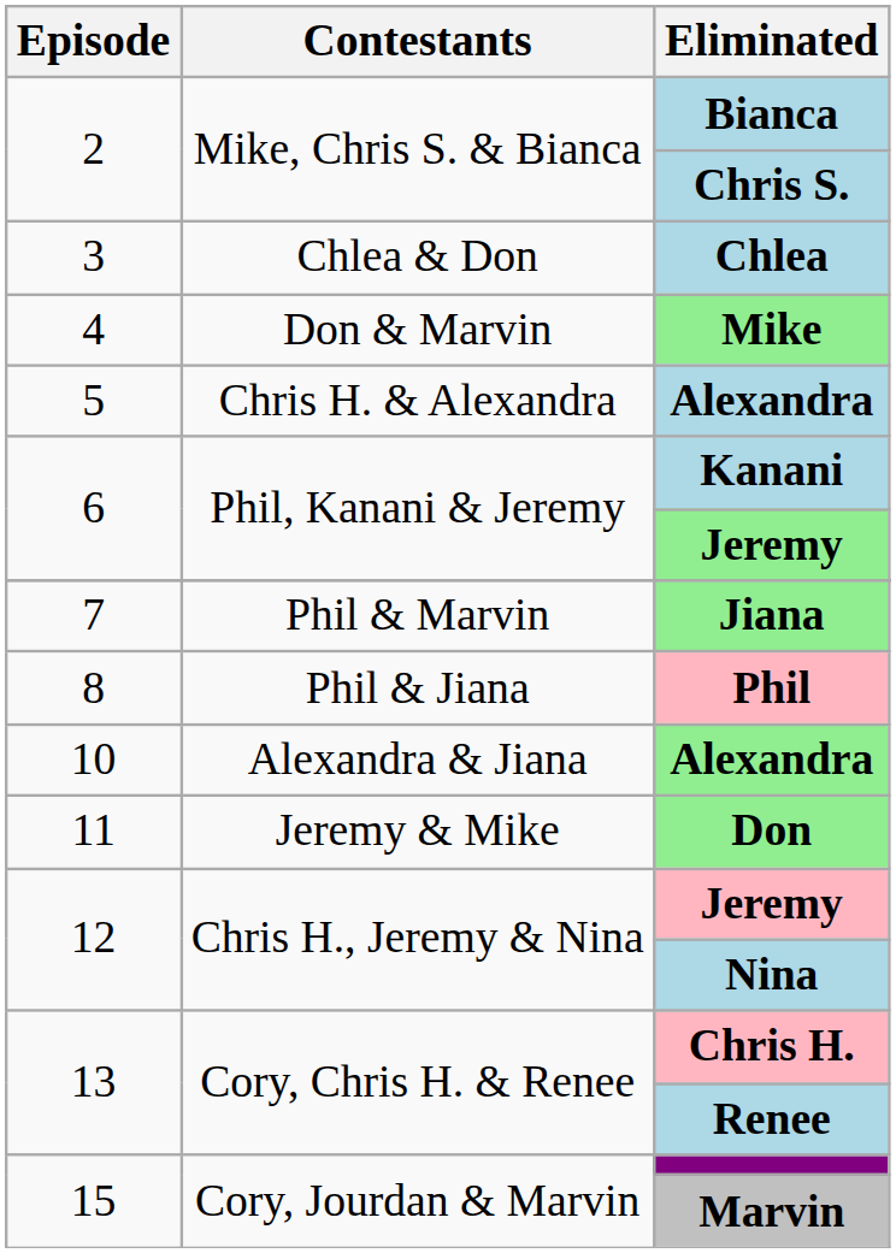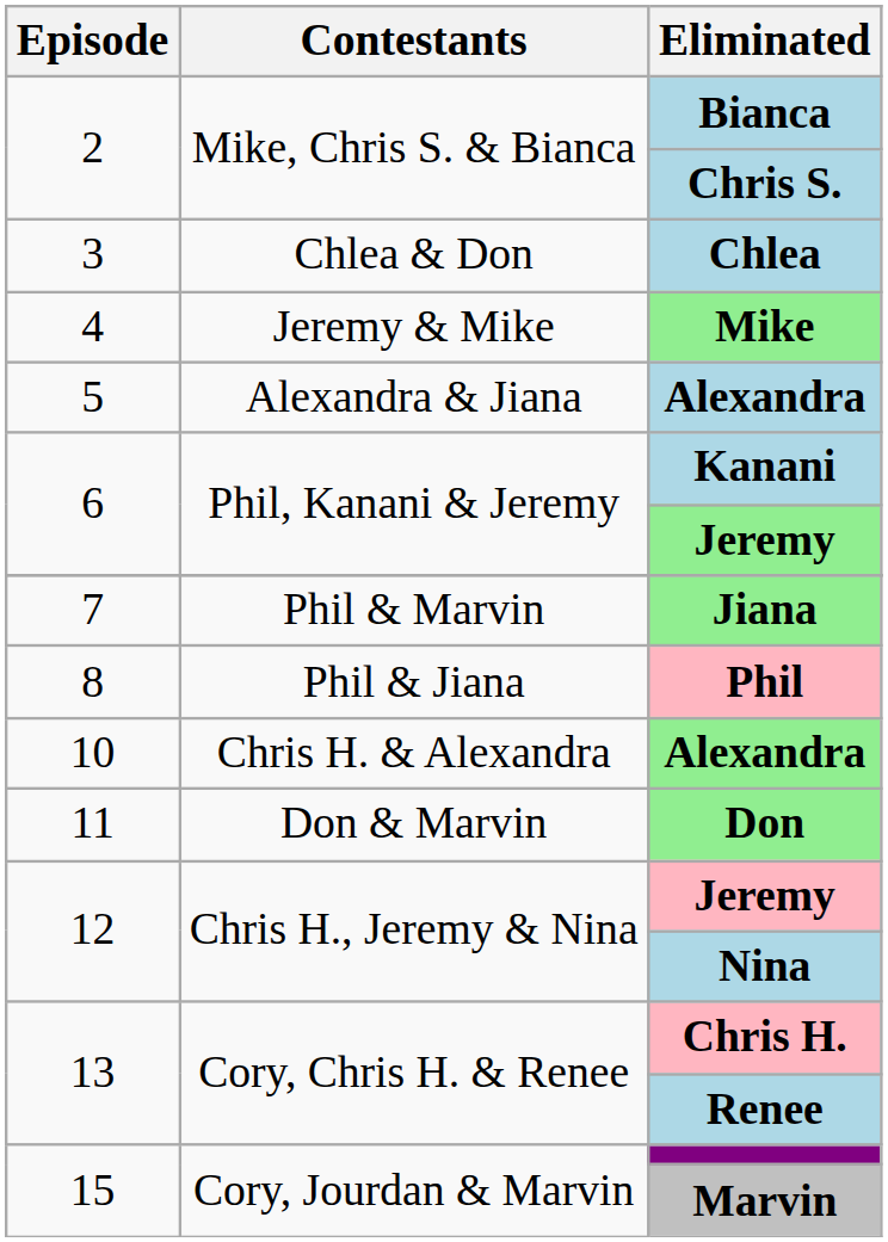Mike | Contestants: Don & Marvin -> Jeremy & Mike
5 / Alexandra | Contestants: Chris H. & Alexandra -> Alexandra & Jiana
10 / Alexandra | Contestants: Alexandra & Jiana -> Chris H. & Alexandra
Don | Contestants: Jeremy & Mike -> Don & Marvin
